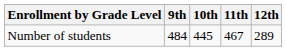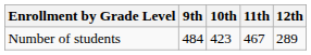Number of students | 10th: 445 -> 423
